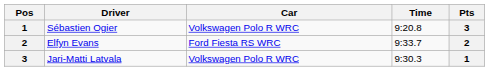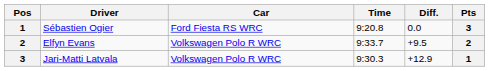+ column: Diff. | 0.0 | +9.5 | +12.9
Sébastien Ogier | Car: Volkswagen Polo R WRC -> Ford Fiesta RS WRC
Elfyn Evans | Car: Ford Fiesta RS WRC -> Volkswagen Polo R WRC
